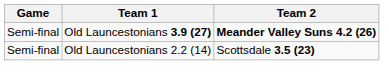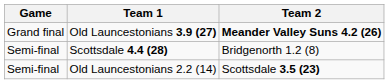Old Launcestonians 3.9 (27) | Game: Semi-final -> Grand final
+ row: Semi-final | Scottsdale 4.4 (28) | Bridgenorth 1.2 (8)
